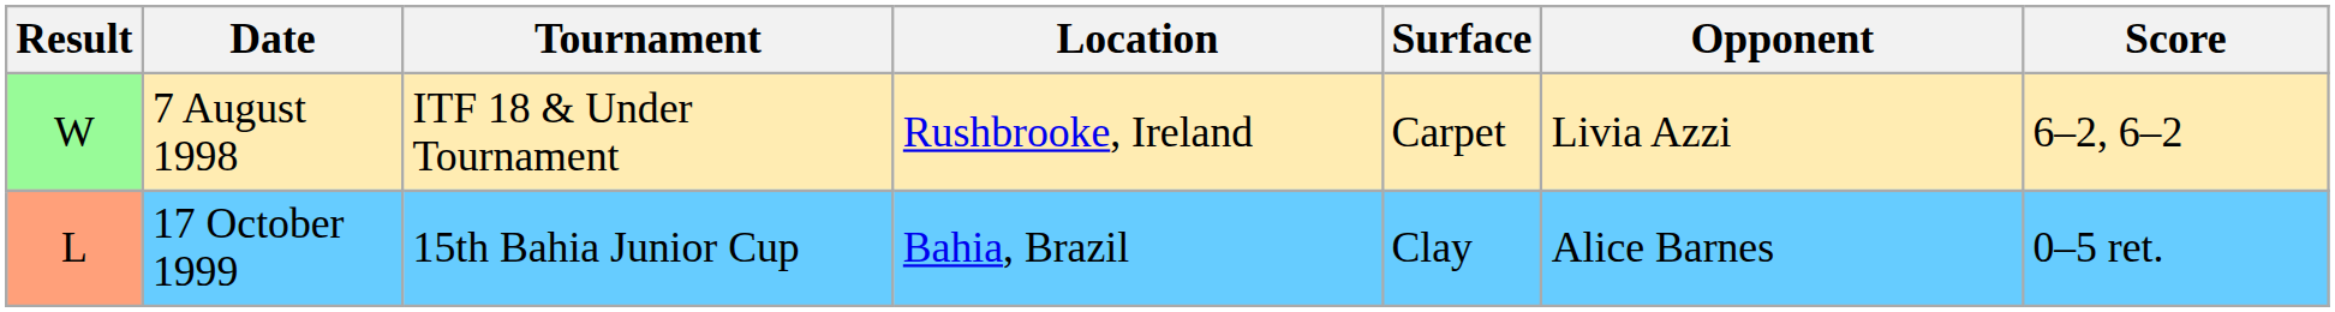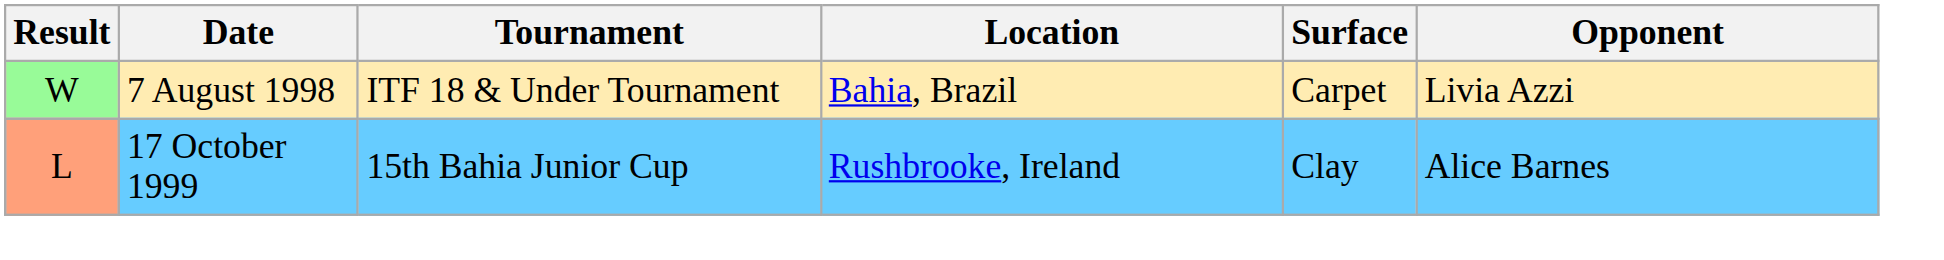- column: Score | 6–2, 6–2 | 0–5 ret.
7 August 1998 | Location: Rushbrooke, Ireland -> Bahia, Brazil
17 October 1999 | Location: Bahia, Brazil -> Rushbrooke, Ireland
